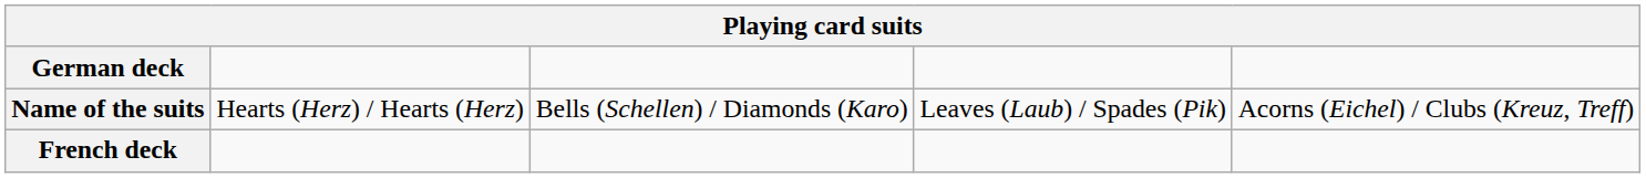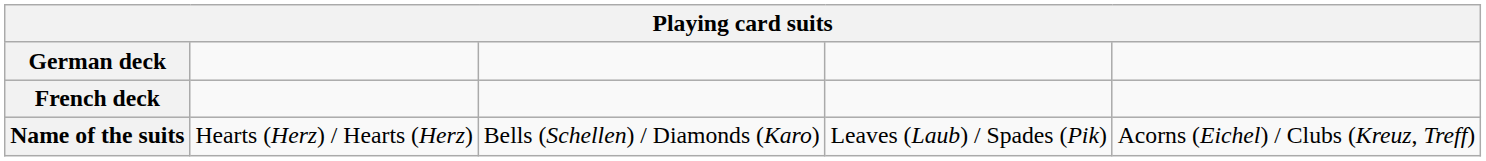rows swapped: French deck <-> Name of the suits
